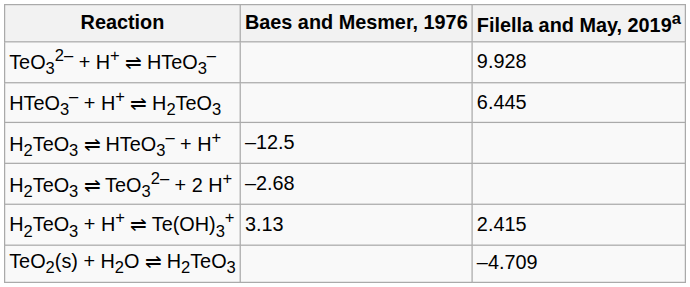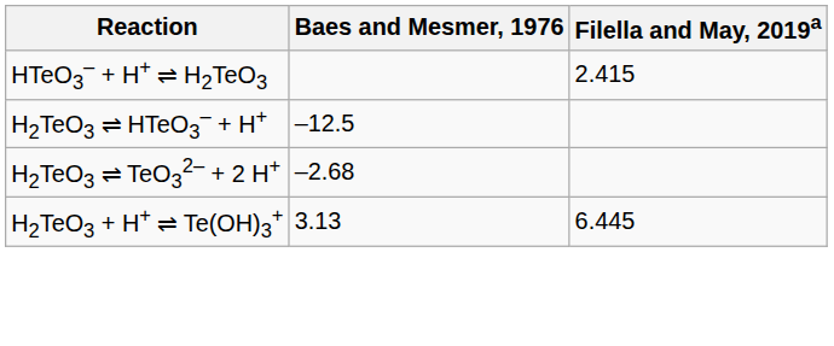- row: TeO32‒ + H+ ⇌ HTeO3‒ | 9.928
HTeO3‒ + H+ ⇌ H2TeO3 | Filella and May, 2019a: 6.445 -> 2.415
H2TeO3 + H+ ⇌ Te(OH)3+ | Filella and May, 2019a: 2.415 -> 6.445
- row: TeO2(s) + H2O ⇌ H2TeO3 | ‒4.709
